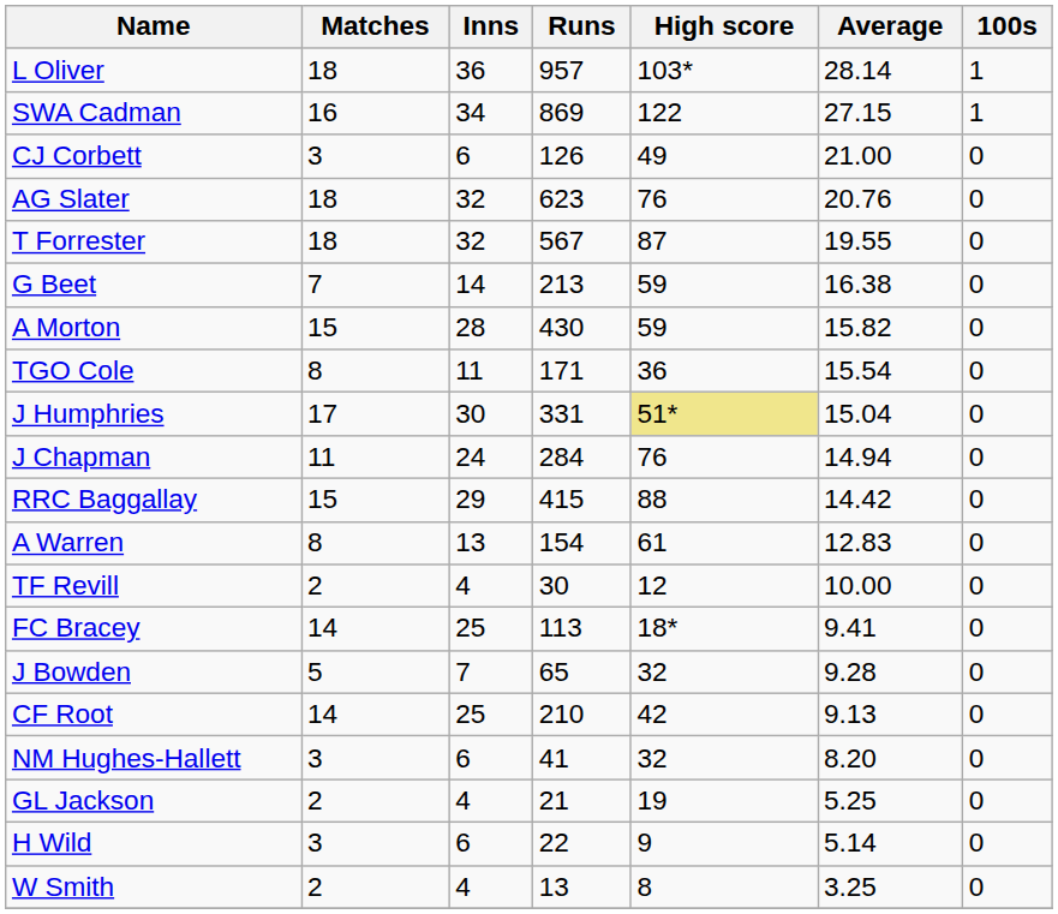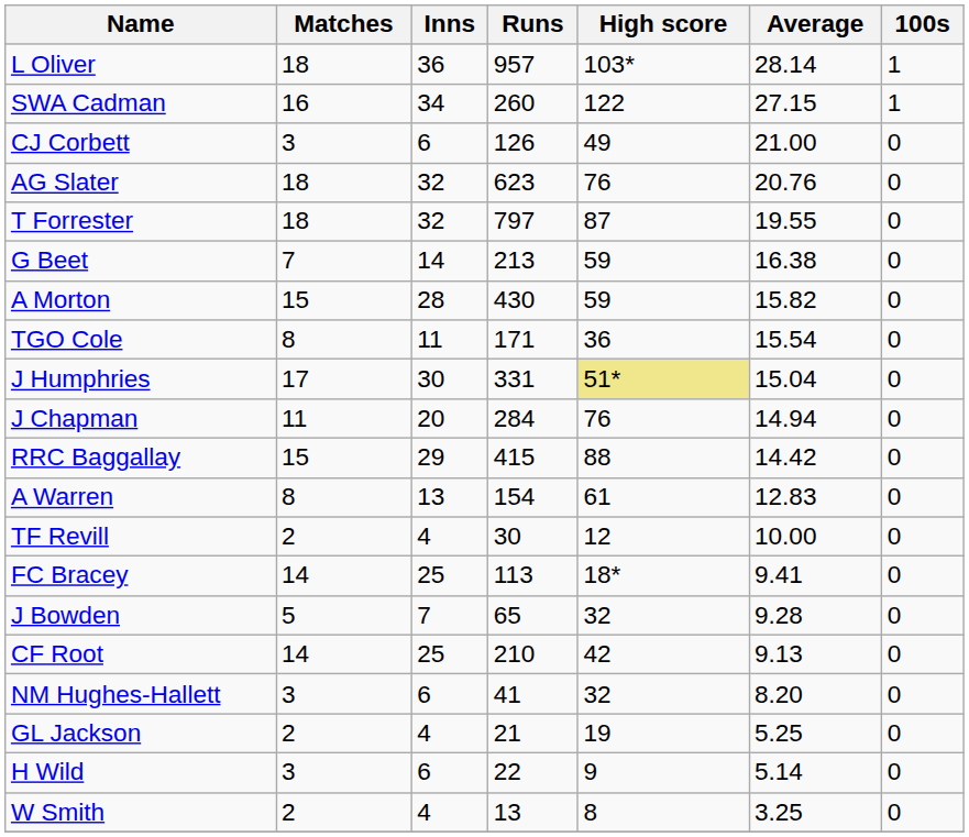SWA Cadman | Runs: 869 -> 260
T Forrester | Runs: 567 -> 797
J Chapman | Inns: 24 -> 20
